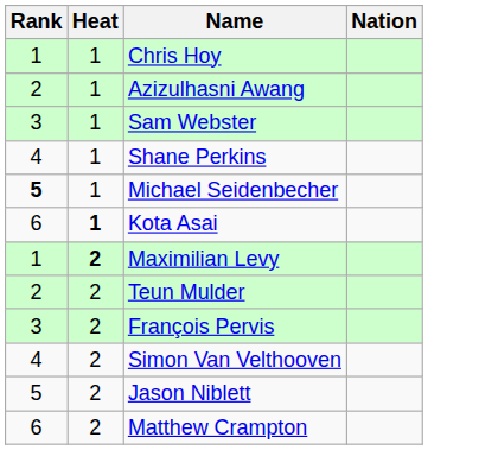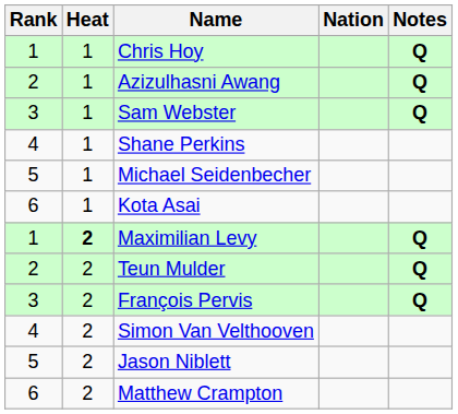+ column: Notes | Q | Q | Q | Q | Q | Q
Michael Seidenbecher | Rank: bold -> normal
Kota Asai | Heat: bold -> normal
